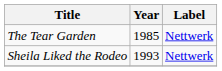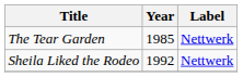Sheila Liked the Rodeo | Year: 1993 -> 1992
